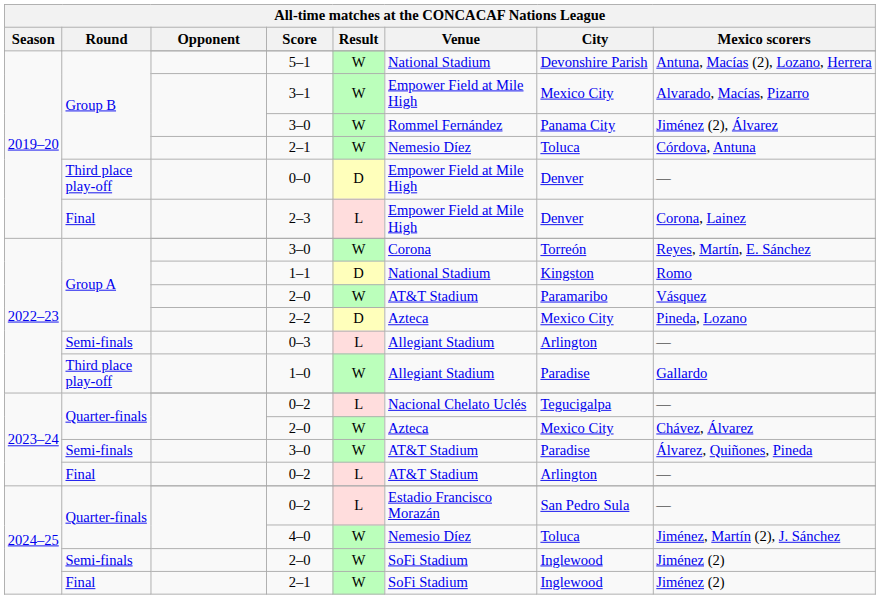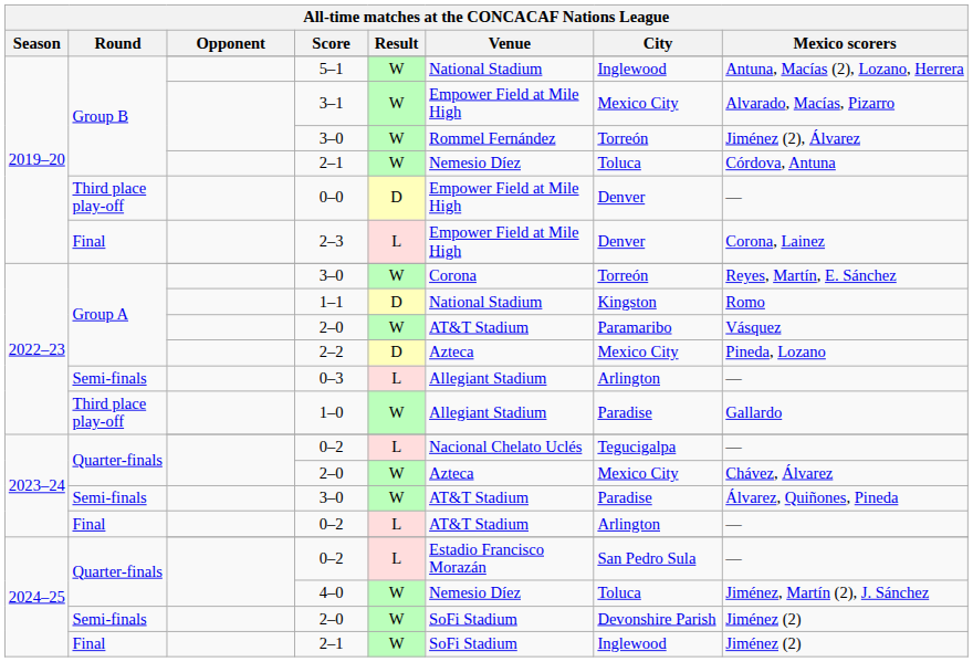5–1 | City: Devonshire Parish -> Inglewood
2019–20 / 3–0 | City: Panama City -> Torreón
2024–25 / 2–0 | City: Inglewood -> Devonshire Parish
